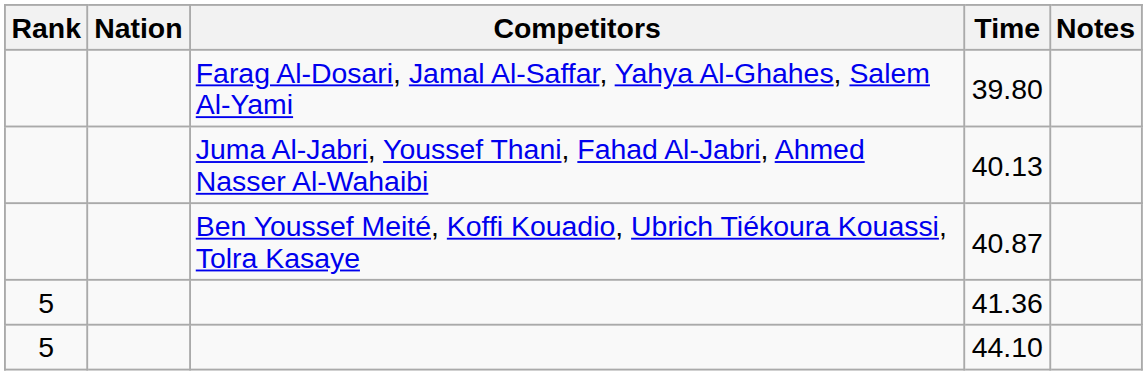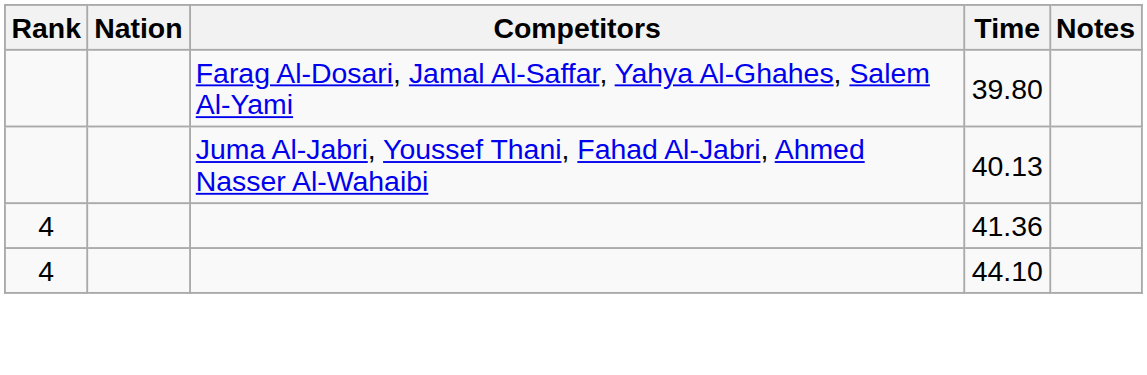- row: Ben Youssef Meité, Koffi Kouadio, Ubrich Tiékoura Kouassi, Tolra Kasaye | 40.87
41.36 | Rank: 5 -> 4
44.10 | Rank: 5 -> 4
